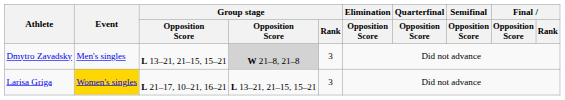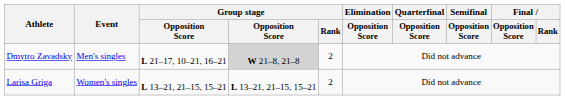Dmytro Zavadsky | column 3: L 13–21, 21–15, 15–21 -> L 21–17, 10–21, 16–21
Dmytro Zavadsky | Group stage / Rank: 3 -> 2
Larisa Griga | Event: gold background -> no background
Larisa Griga | column 3: L 21–17, 10–21, 16–21 -> L 13–21, 21–15, 15–21
Larisa Griga | Group stage / Rank: 3 -> 2
